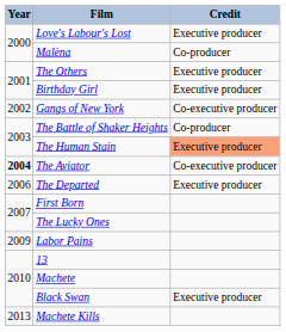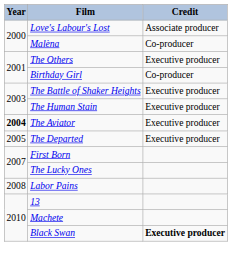Love's Labour's Lost | Credit: Executive producer -> Associate producer
Birthday Girl | Credit: Executive producer -> Co-producer
- row: 2002 | Gangs of New York | Co-executive producer
The Battle of Shaker Heights | Credit: Co-producer -> Executive producer
The Human Stain | Credit: lightsalmon background -> no background
The Aviator | Credit: Co-executive producer -> Executive producer
The Departed | Year: 2006 -> 2005
Labor Pains | Year: 2009 -> 2008
Black Swan | Credit: normal -> bold
- row: 2013 | Machete Kills
